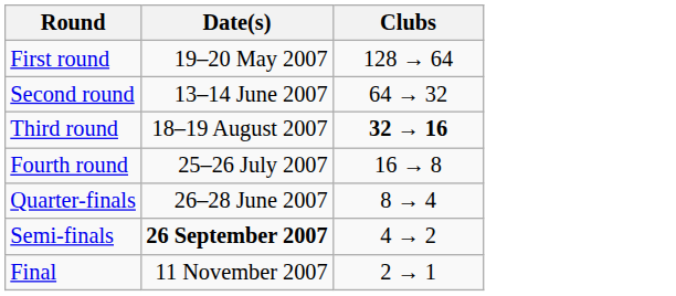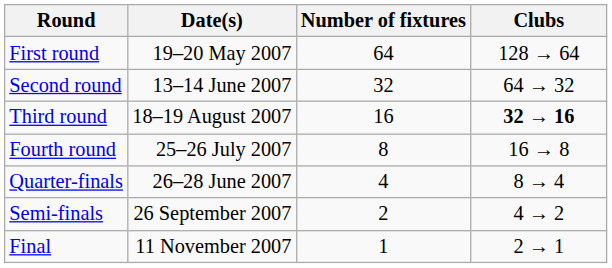+ column: Number of fixtures | 64 | 32 | 16 | 8 | 4 | 2 | 1
Semi-finals | Date(s): bold -> normal
